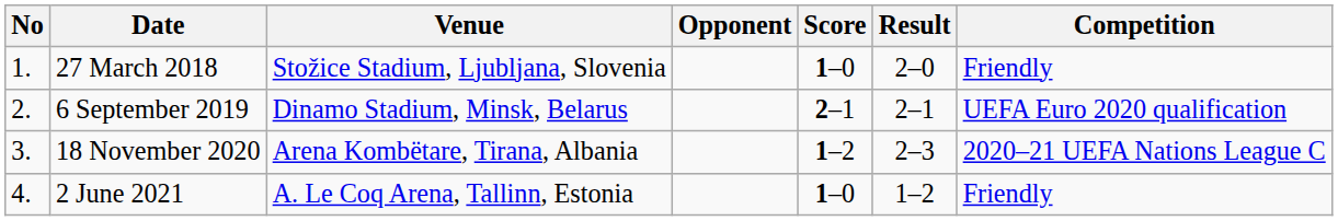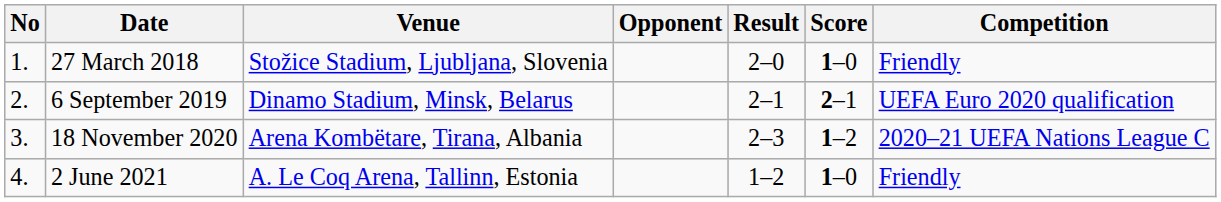columns swapped: Score <-> Result
